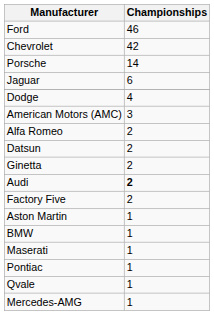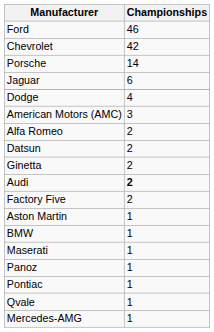+ row: Panoz | 1
